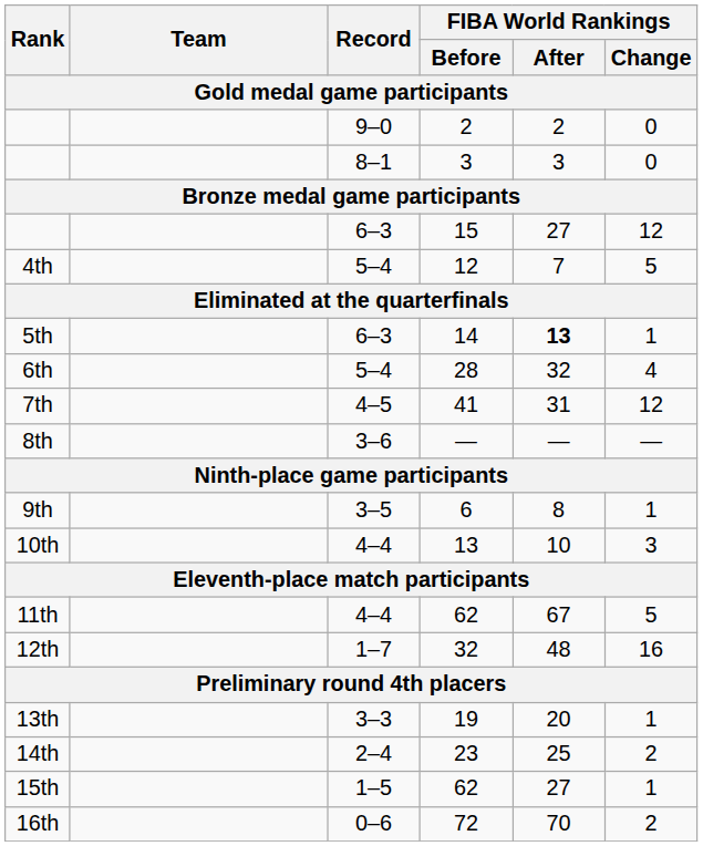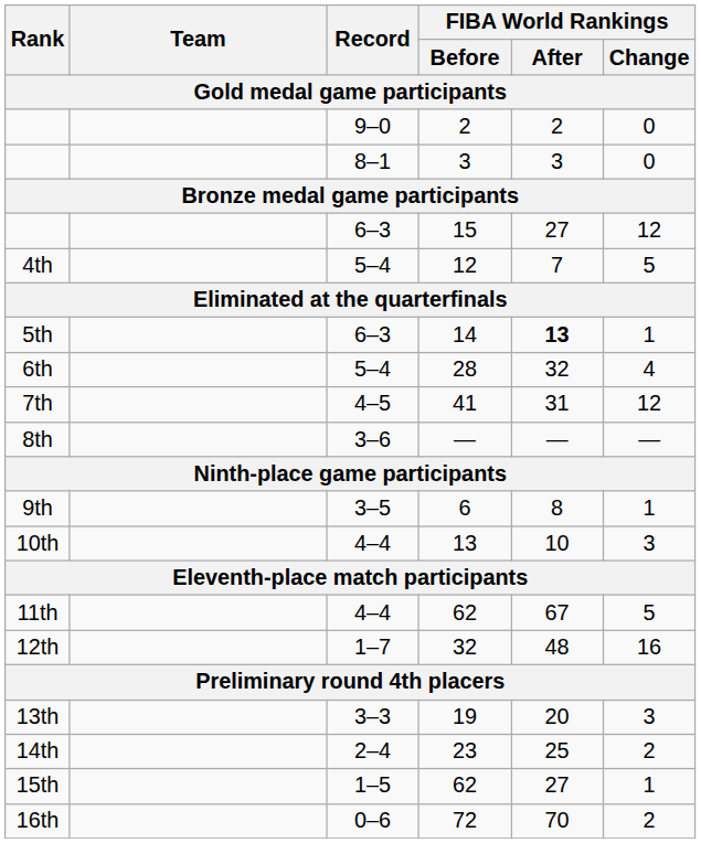19 | FIBA World Rankings / Change: 1 -> 3
